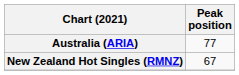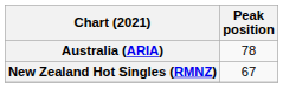Australia (ARIA) | Peak position: 77 -> 78
